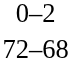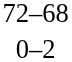rows swapped: 72–68 <-> 0–2
